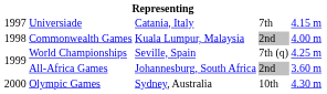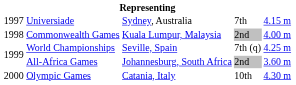Universiade | column 3: Catania, Italy -> Sydney, Australia
Olympic Games | column 3: Sydney, Australia -> Catania, Italy
